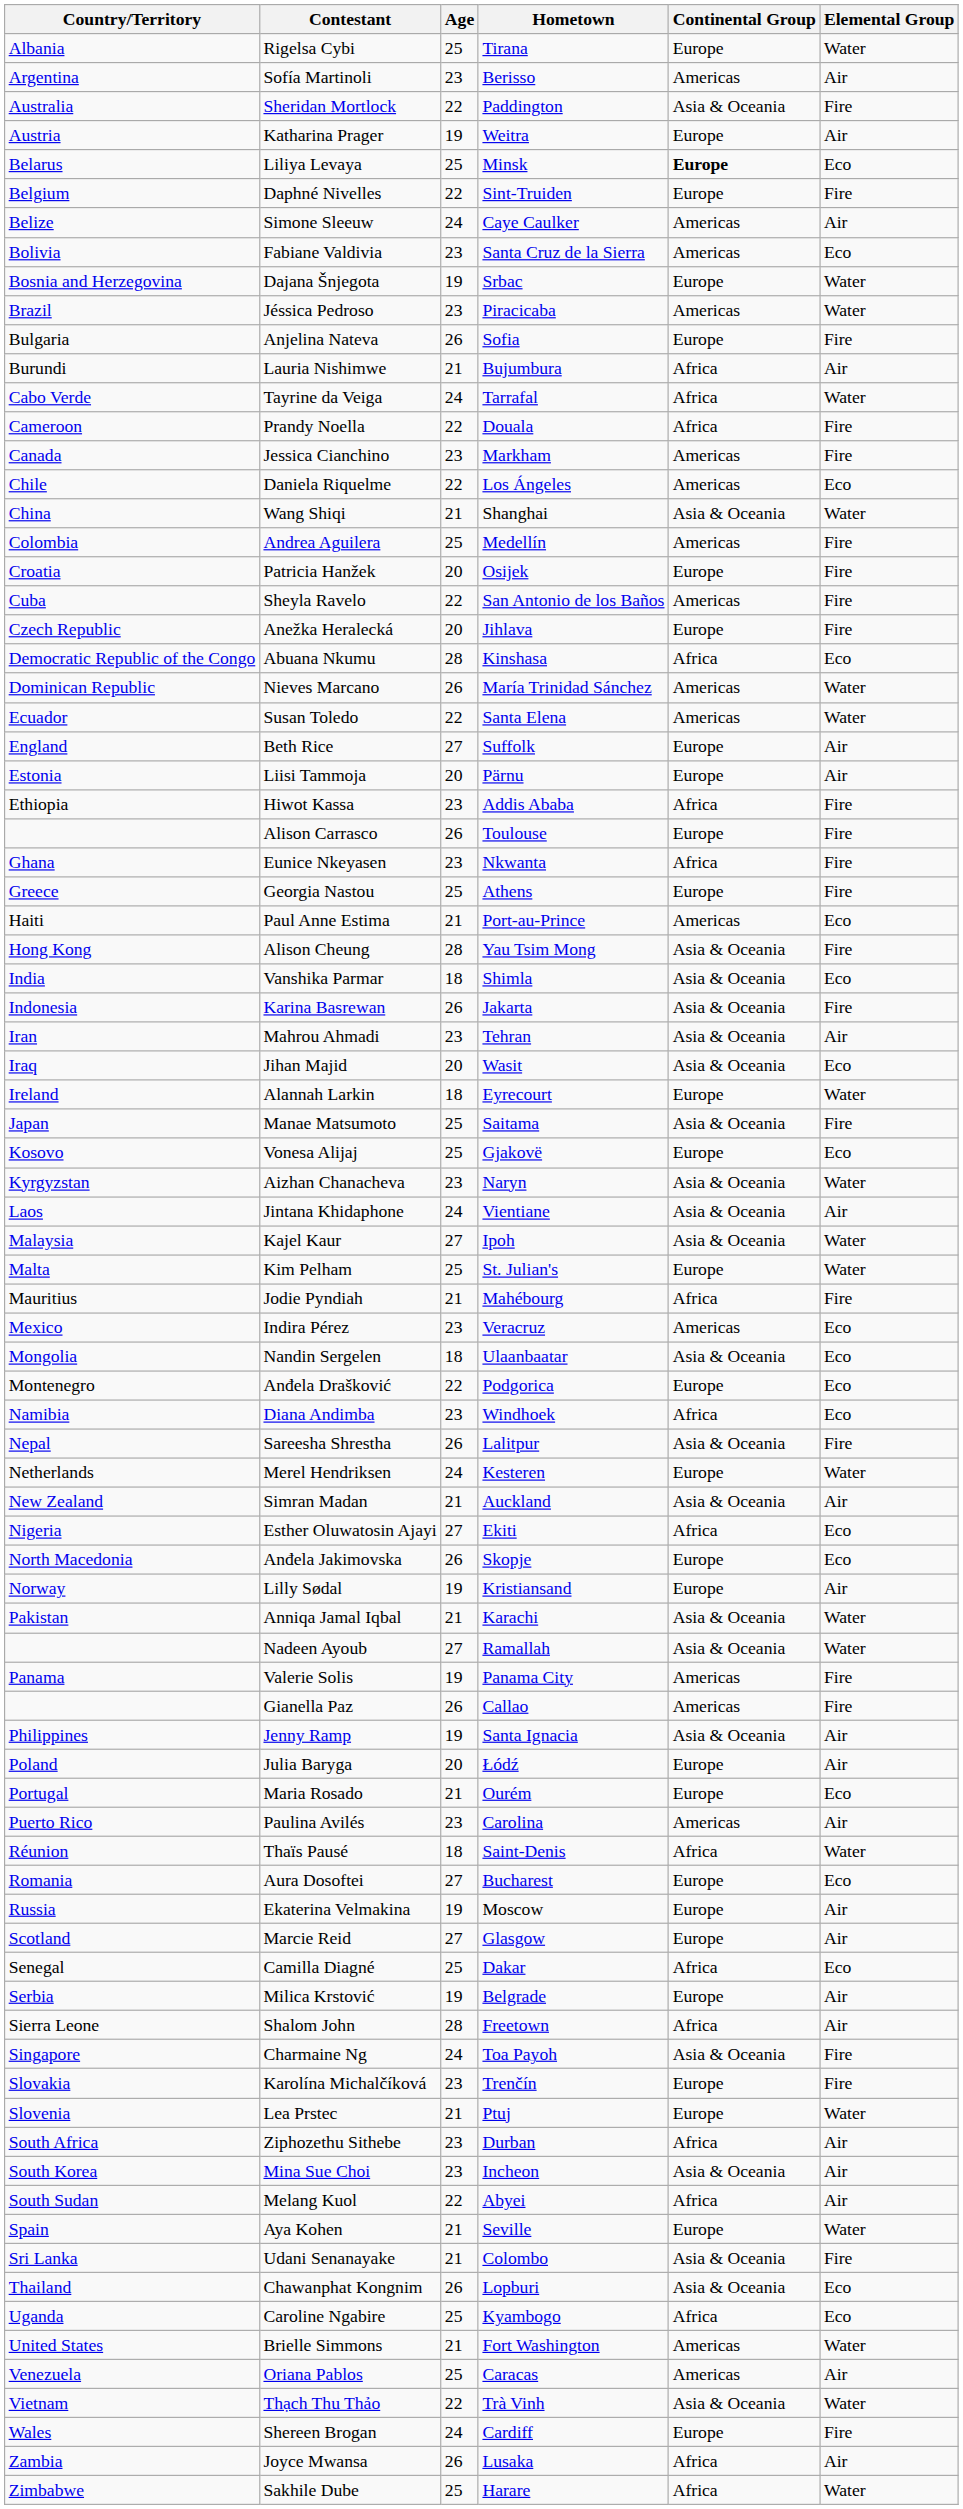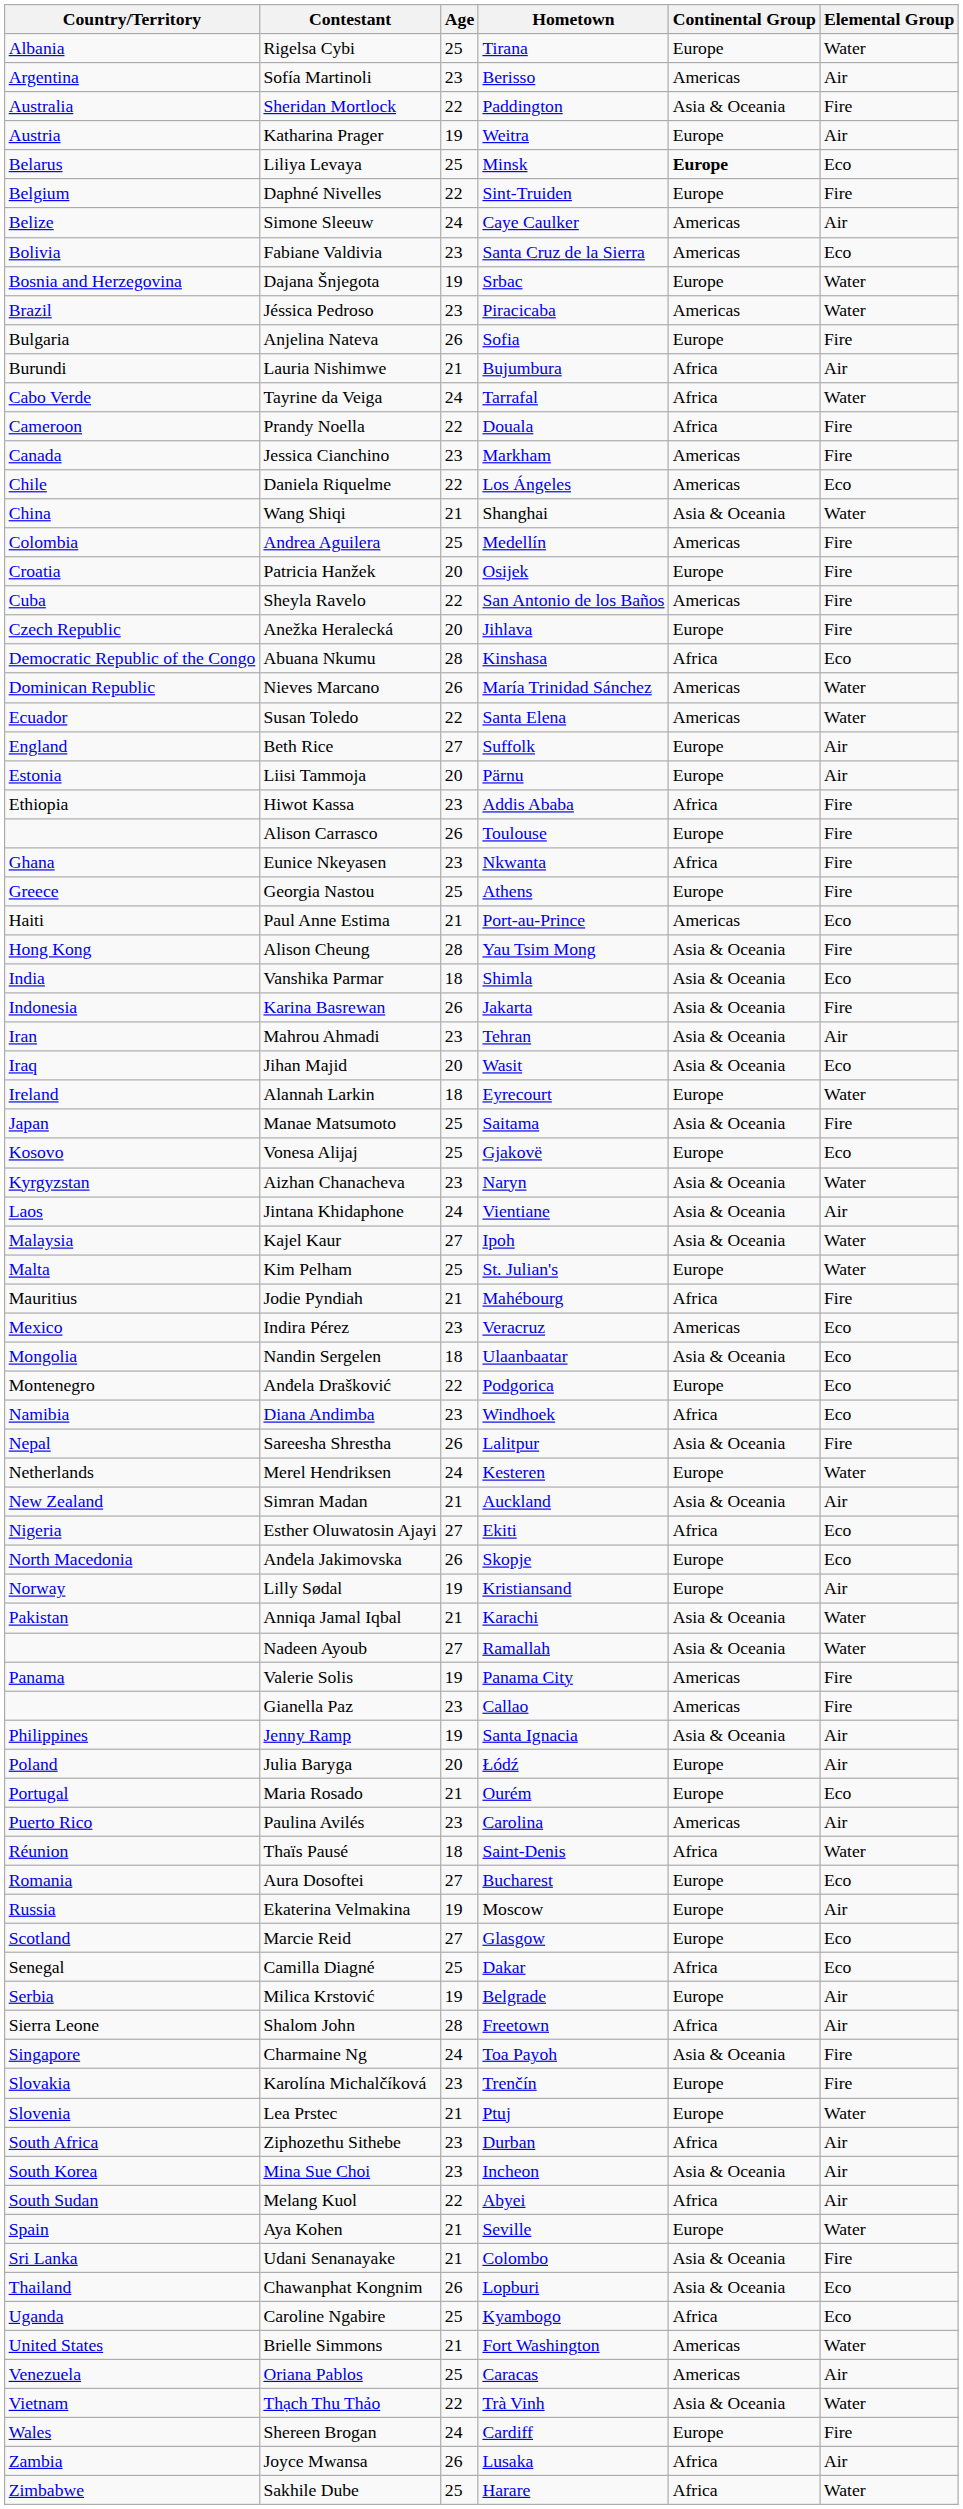Gianella Paz | Age: 26 -> 23
Marcie Reid | Elemental Group: Air -> Eco
